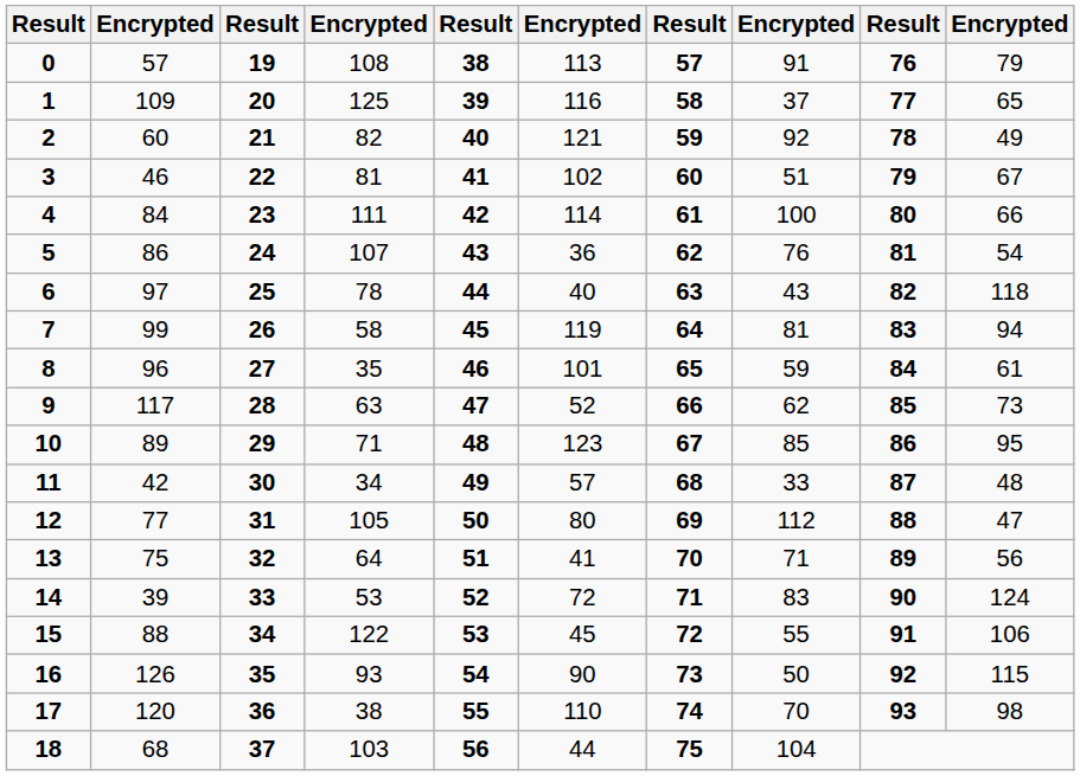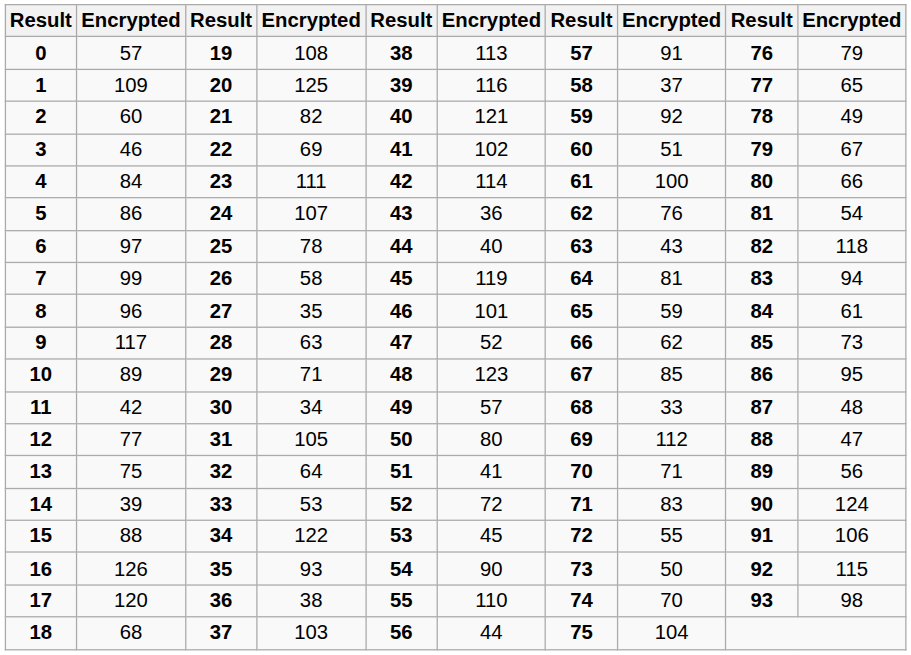3 | column 4: 81 -> 69
